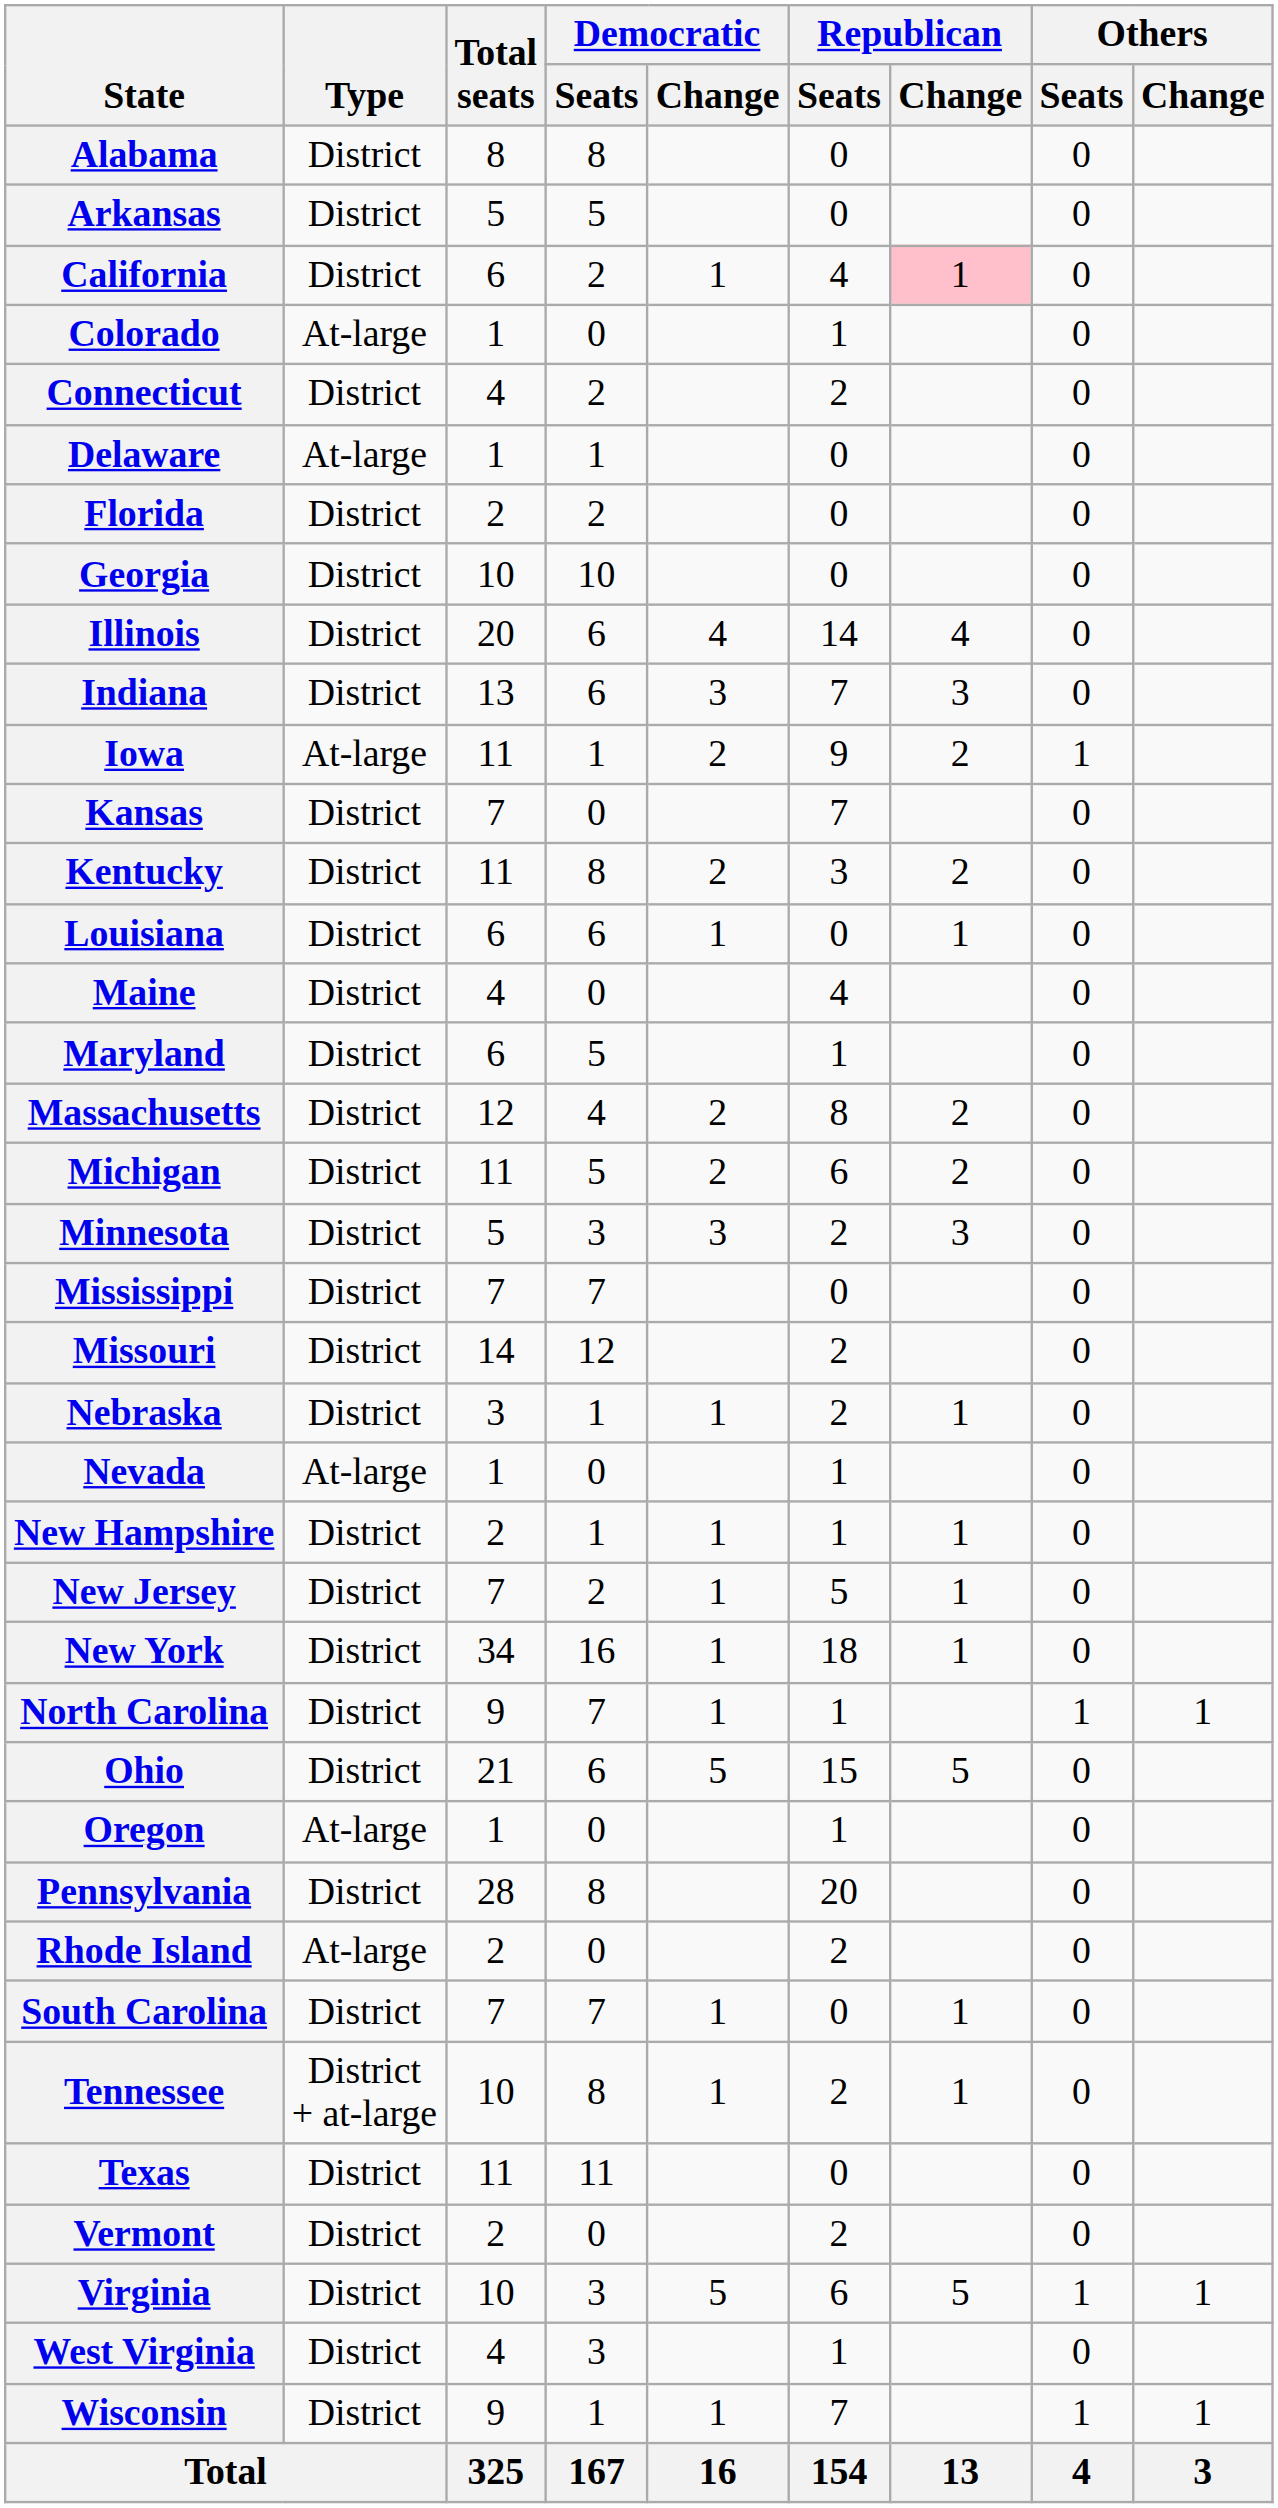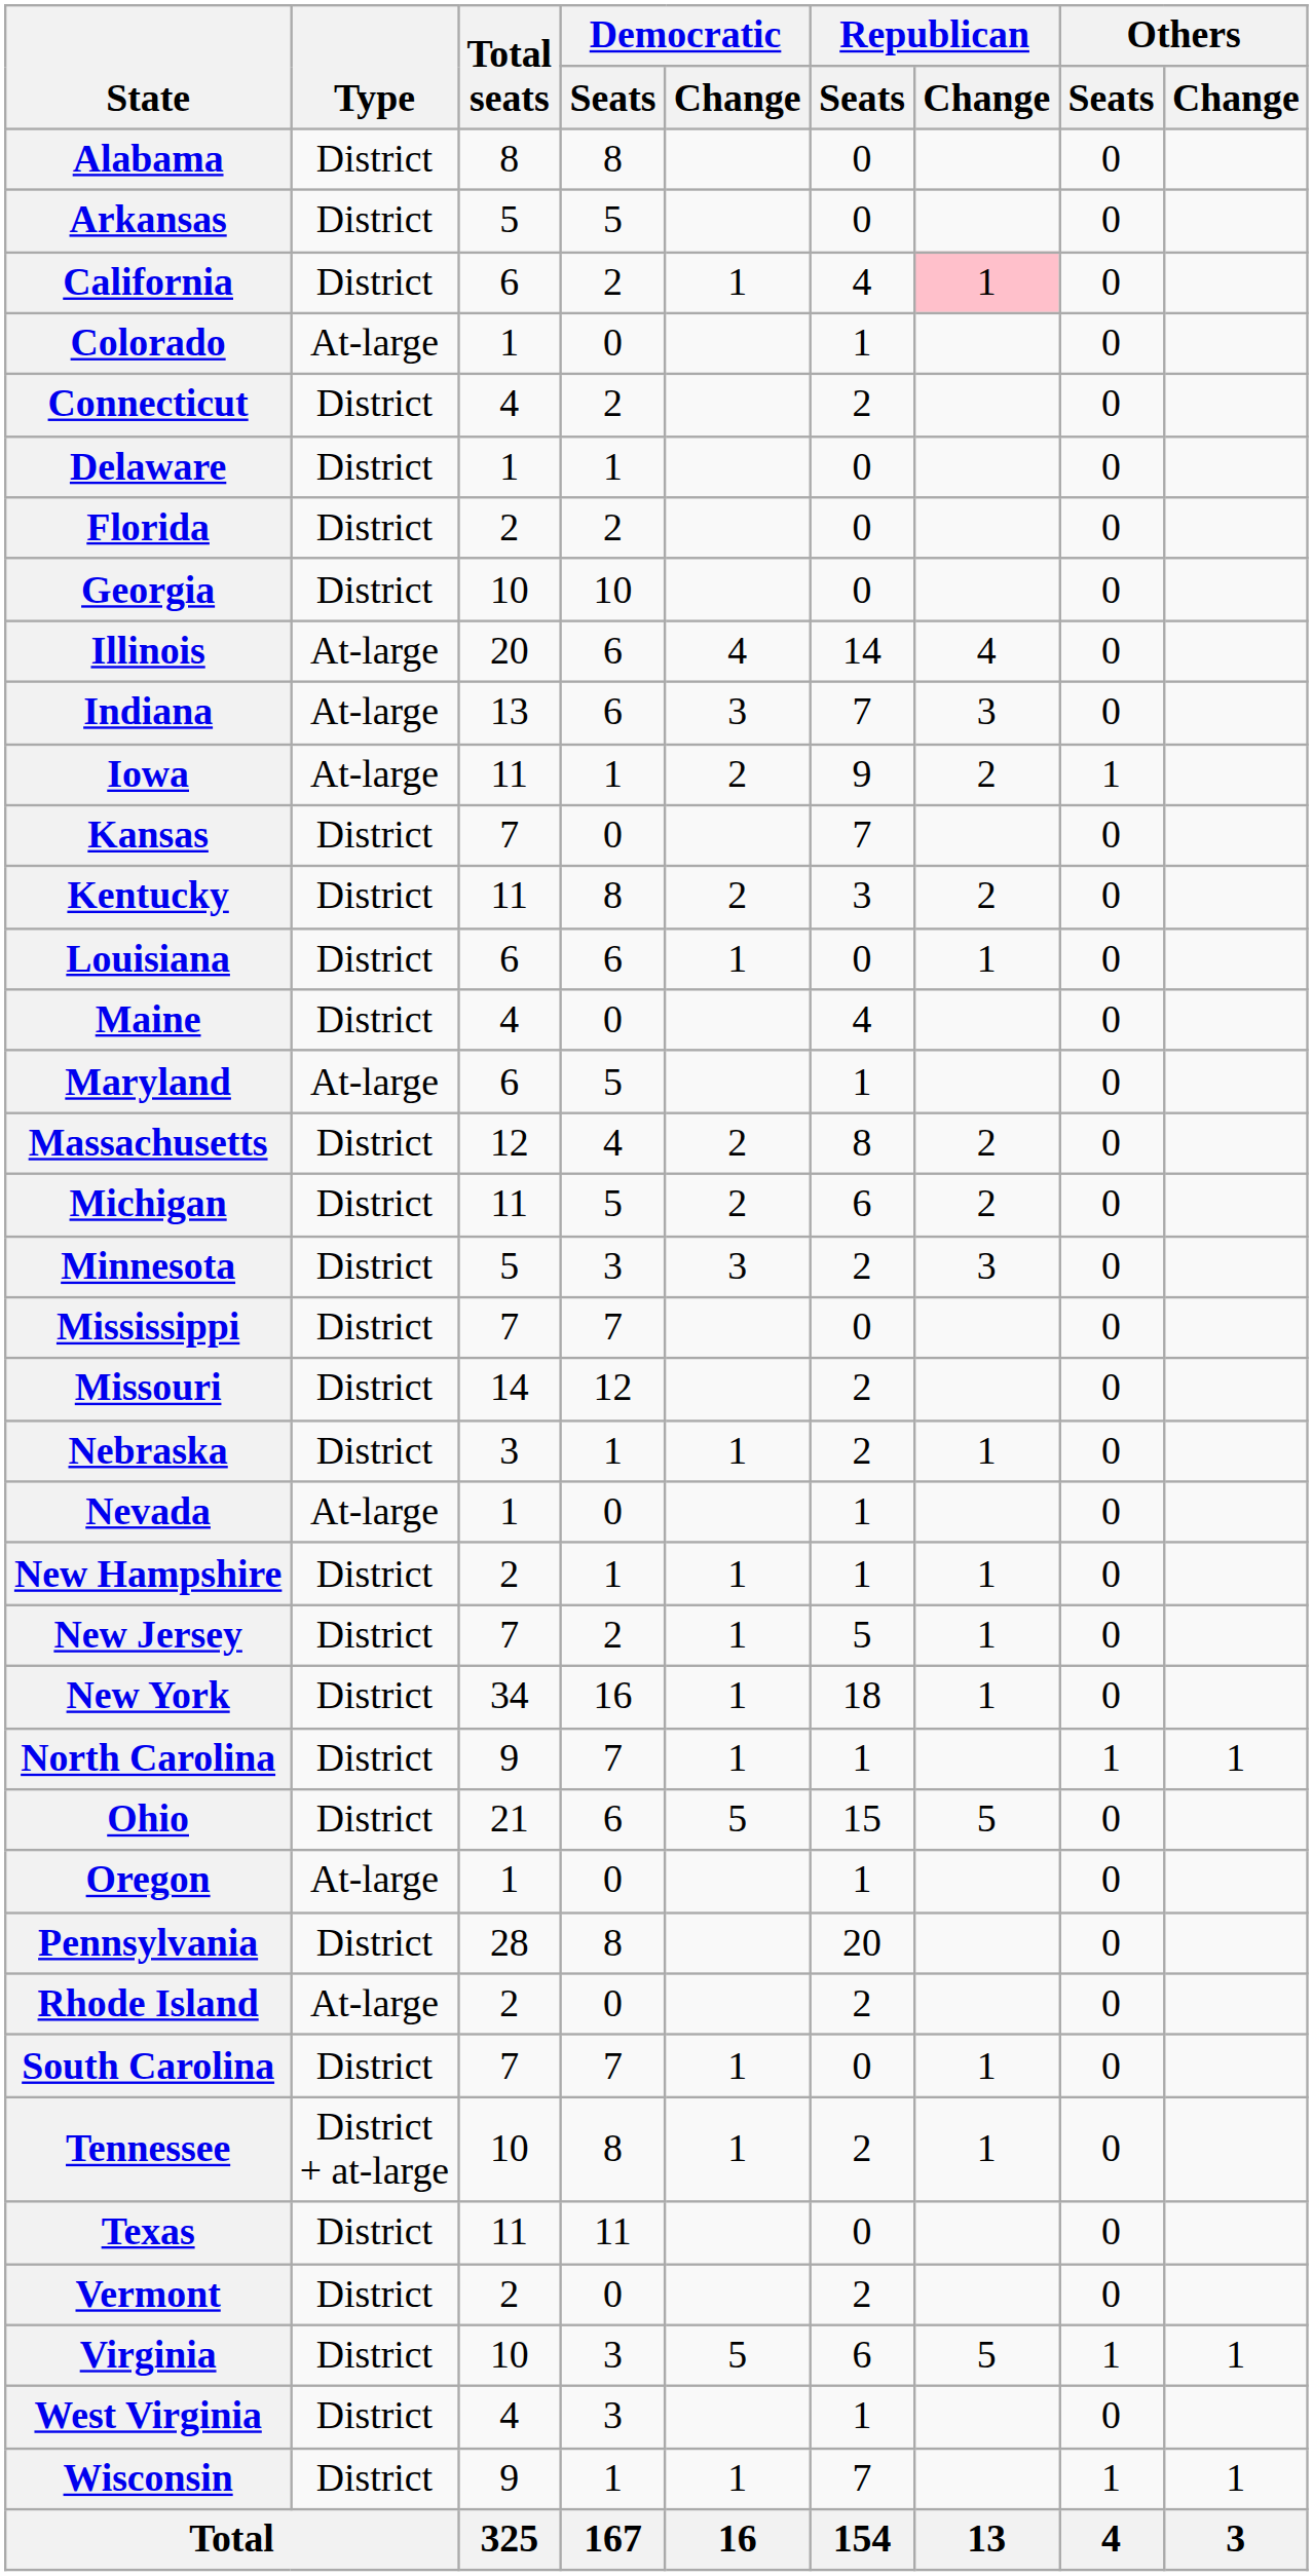Delaware | Type: At-large -> District
Illinois | Type: District -> At-large
Indiana | Type: District -> At-large
Maryland | Type: District -> At-large
